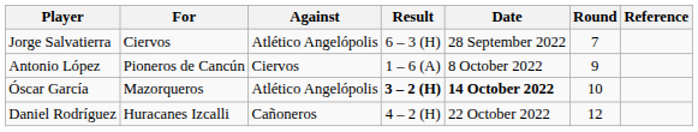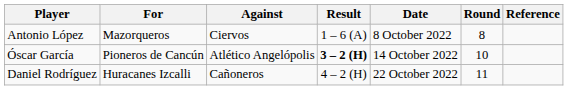- row: Jorge Salvatierra | Ciervos | Atlético Angelópolis | 6 – 3 (H) | 28 September 2022 | 7
Antonio López | For: Pioneros de Cancún -> Mazorqueros
Antonio López | Round: 9 -> 8
Óscar García | For: Mazorqueros -> Pioneros de Cancún
Óscar García | Date: bold -> normal
Daniel Rodríguez | Round: 12 -> 11
